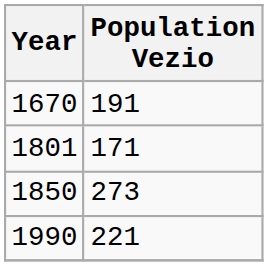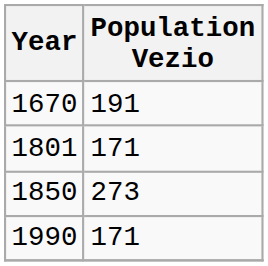1990 | Population Vezio: 221 -> 171
